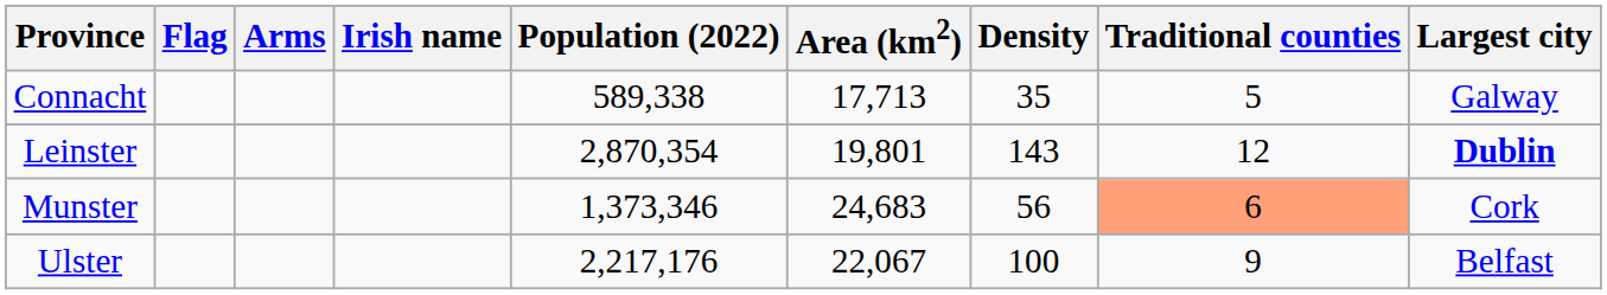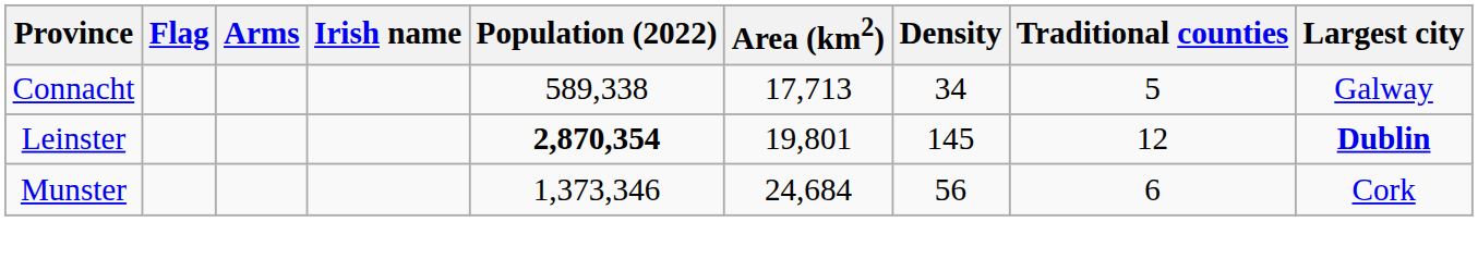Connacht | Density: 35 -> 34
Leinster | Population (2022): normal -> bold
Leinster | Density: 143 -> 145
Munster | Area (km2): 24,683 -> 24,684
Munster | Traditional counties: lightsalmon background -> no background
- row: Ulster | 2,217,176 | 22,067 | 100 | 9 | Belfast
